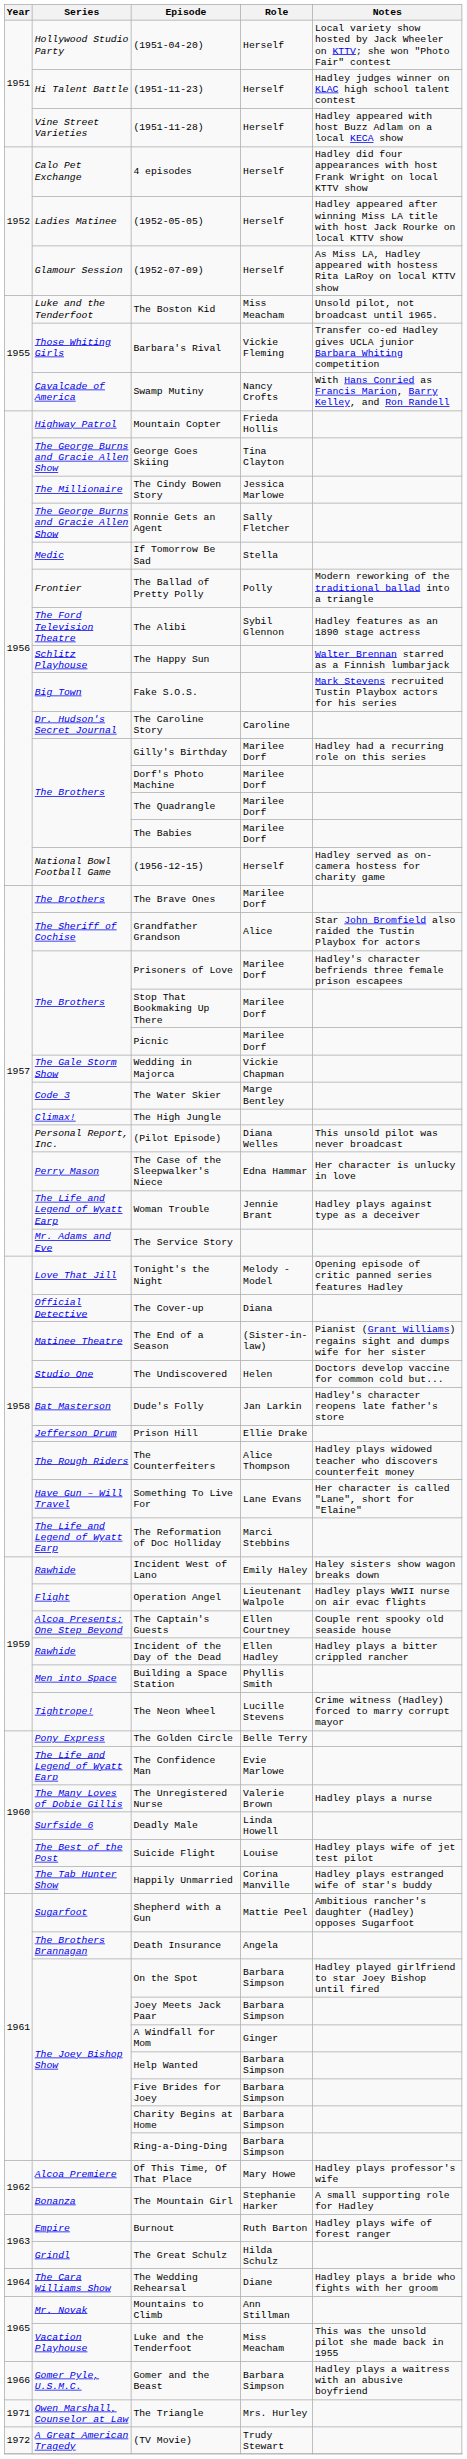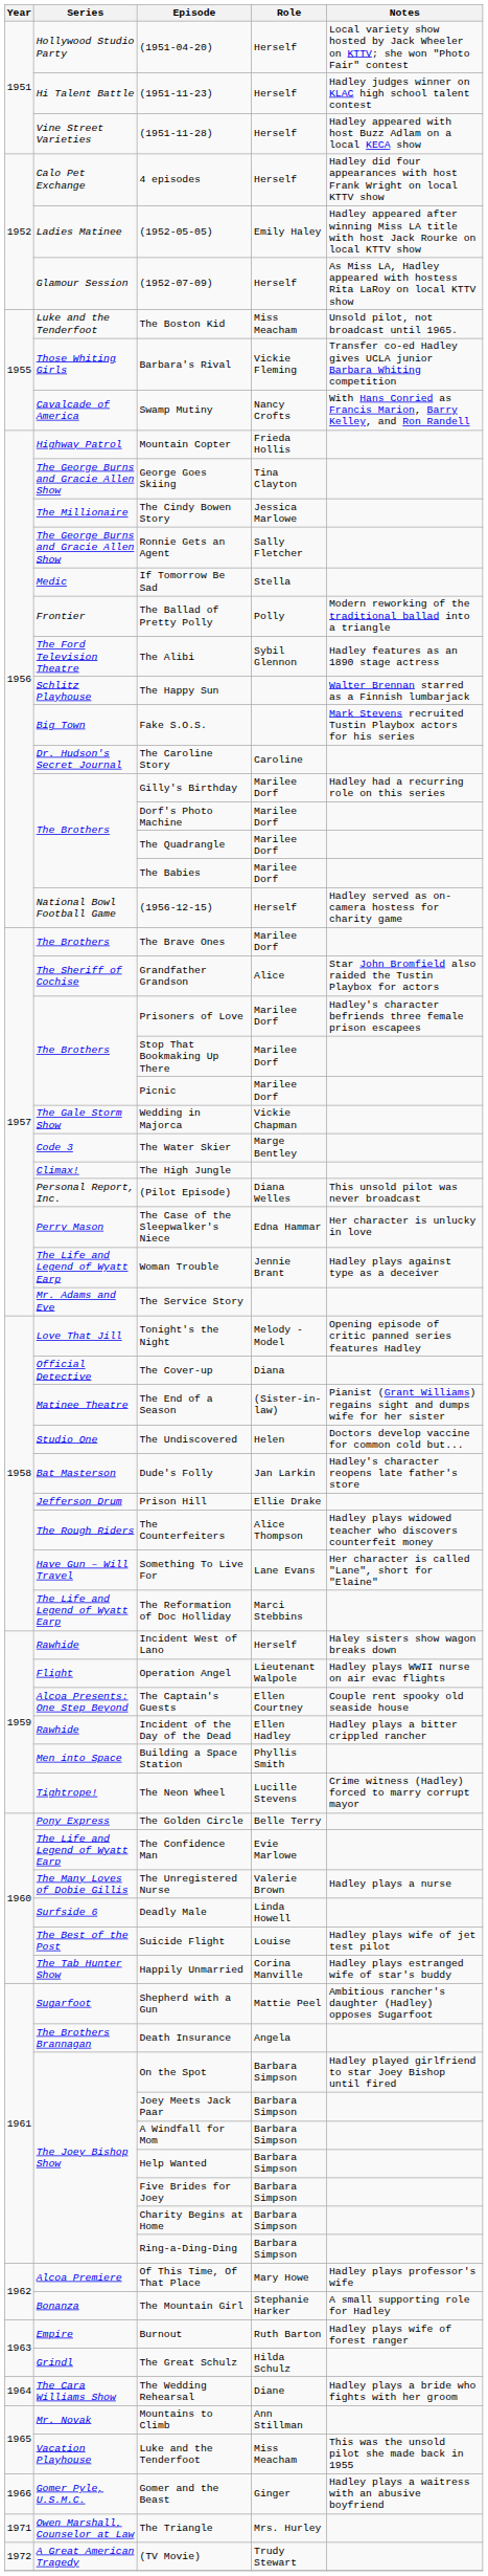(1952-05-05) | Role: Herself -> Emily Haley
Incident West of Lano | Role: Emily Haley -> Herself
A Windfall for Mom | Role: Ginger -> Barbara Simpson
Gomer and the Beast | Role: Barbara Simpson -> Ginger
